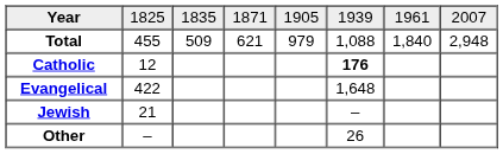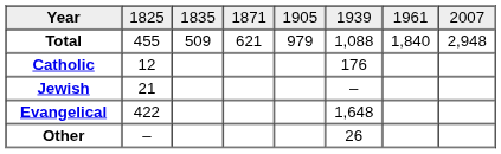Catholic | column 6: bold -> normal
rows swapped: Evangelical <-> Jewish
